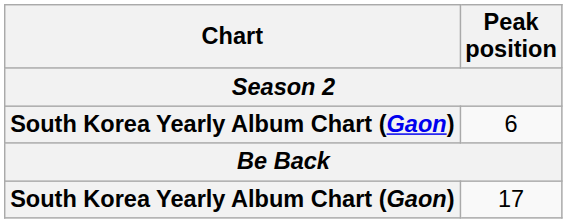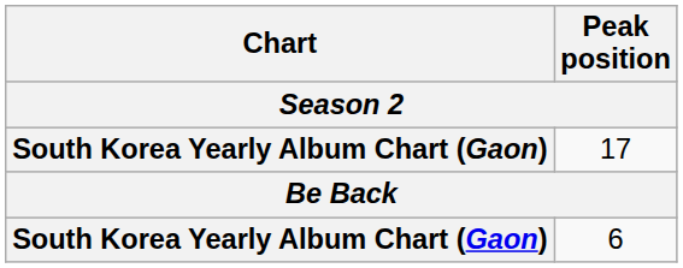rows swapped: 6 <-> 17
